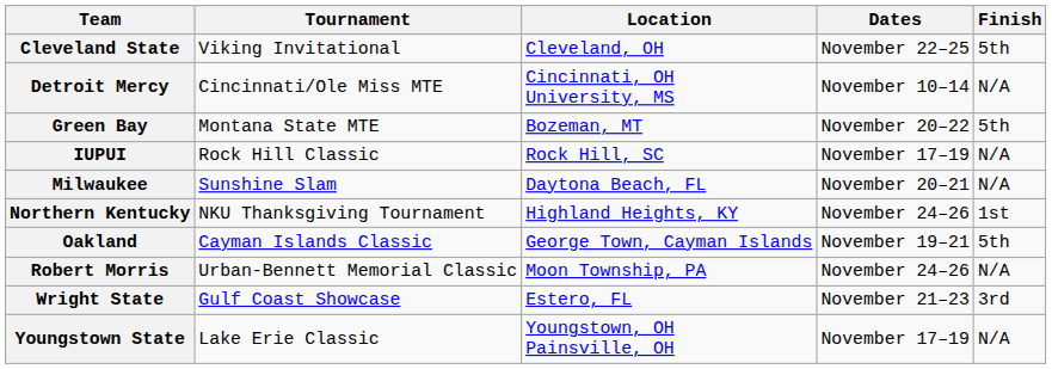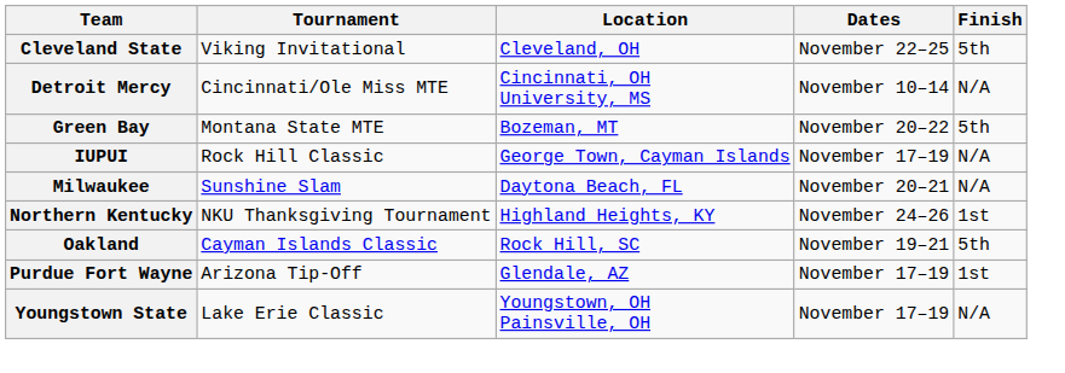IUPUI | Location: Rock Hill, SC -> George Town, Cayman Islands
Oakland | Location: George Town, Cayman Islands -> Rock Hill, SC
+ row: Purdue Fort Wayne | Arizona Tip-Off | Glendale, AZ | November 17–19 | 1st
- row: Robert Morris | Urban-Bennett Memorial Classic | Moon Township, PA | November 24–26 | N/A
- row: Wright State | Gulf Coast Showcase | Estero, FL | November 21–23 | 3rd
